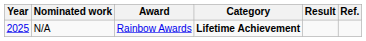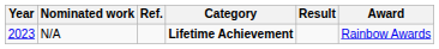columns swapped: Award <-> Ref.
N/A | Year: 2025 -> 2023
